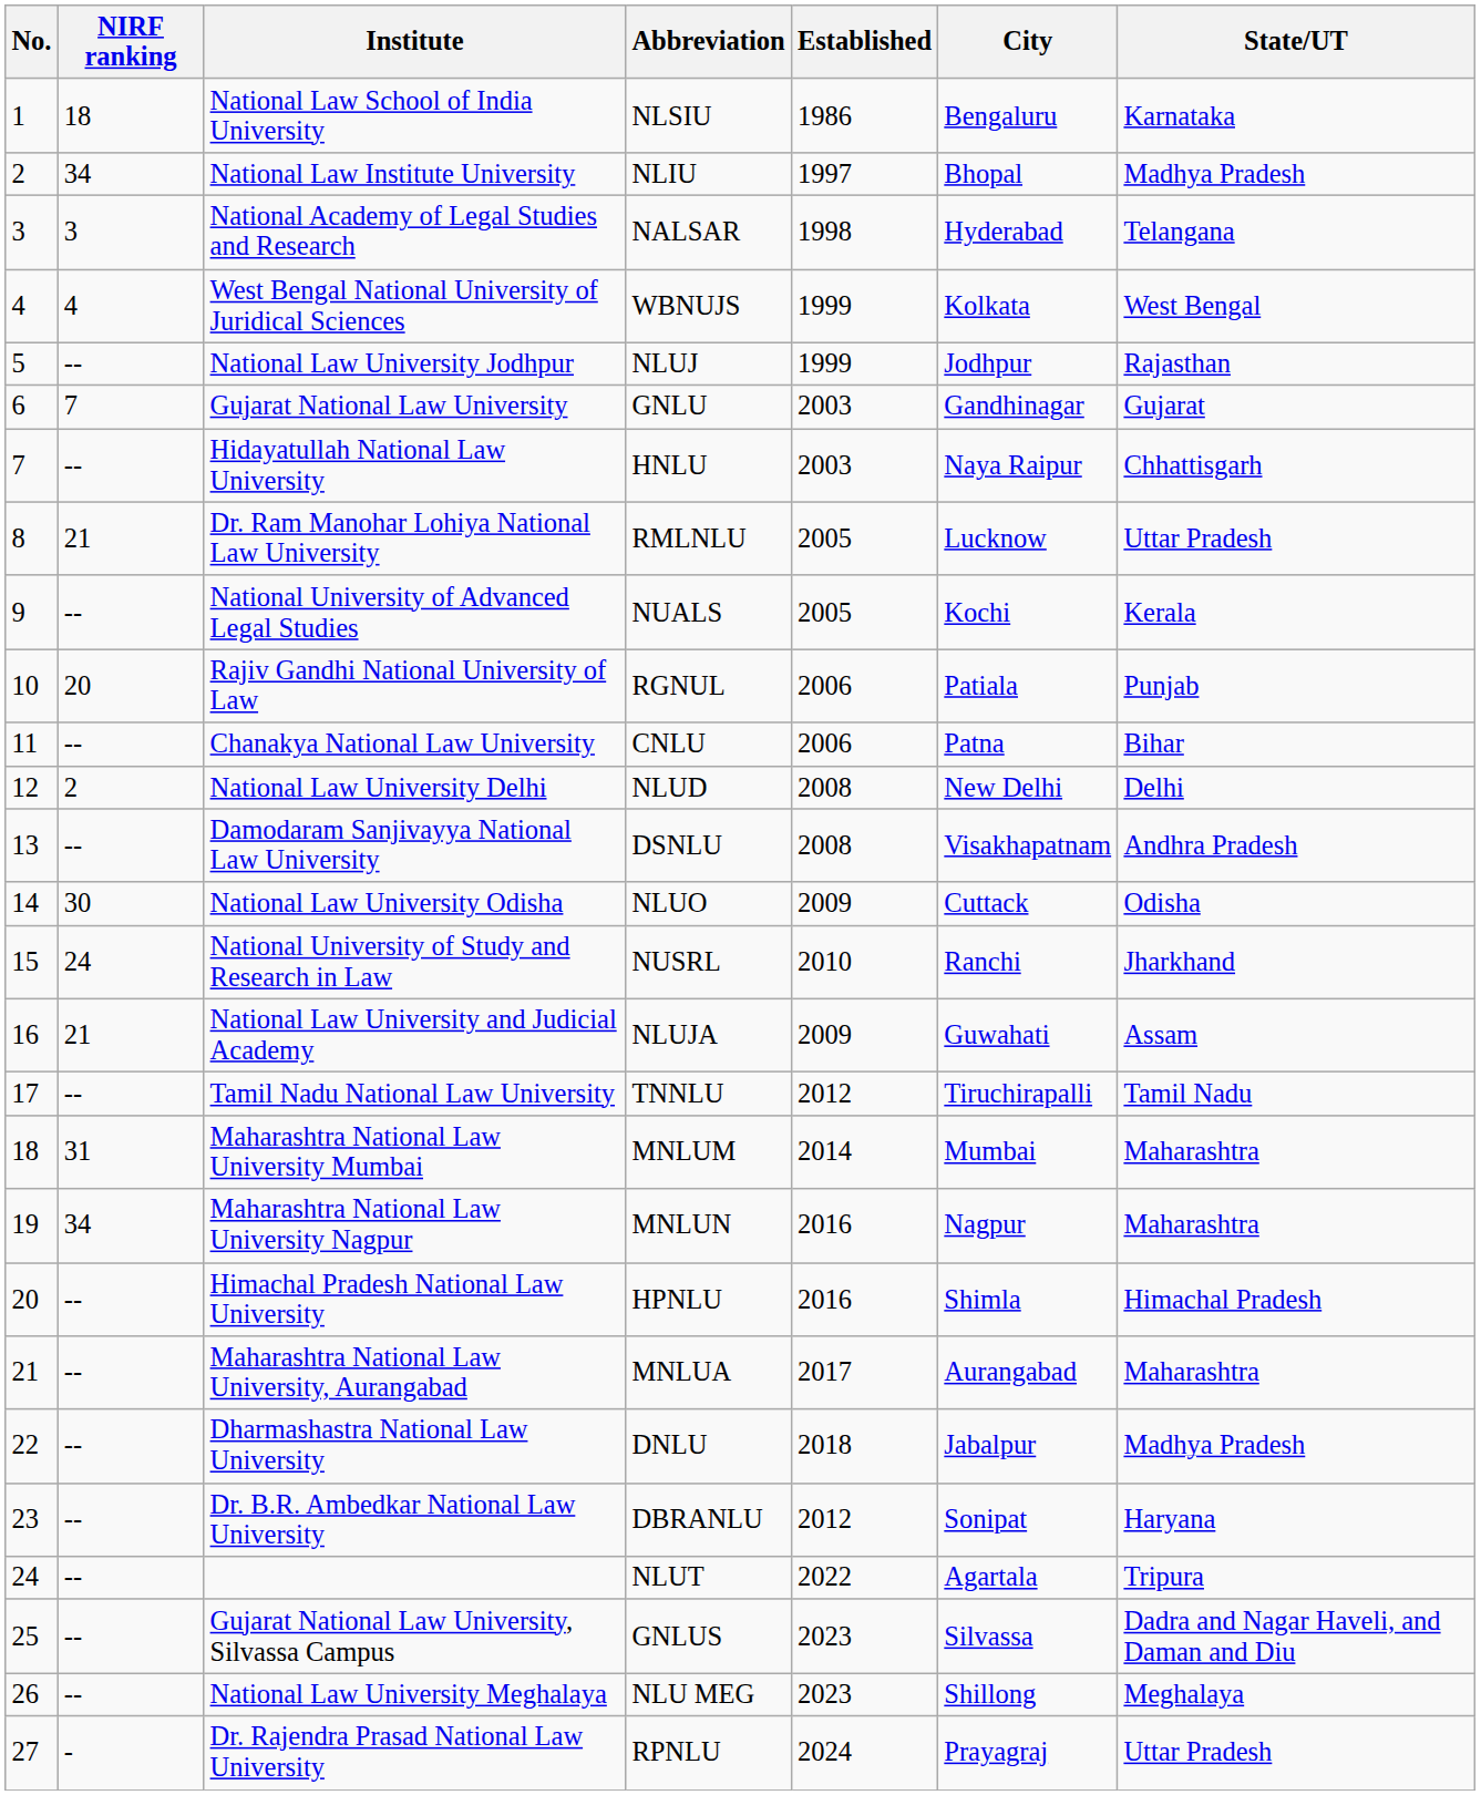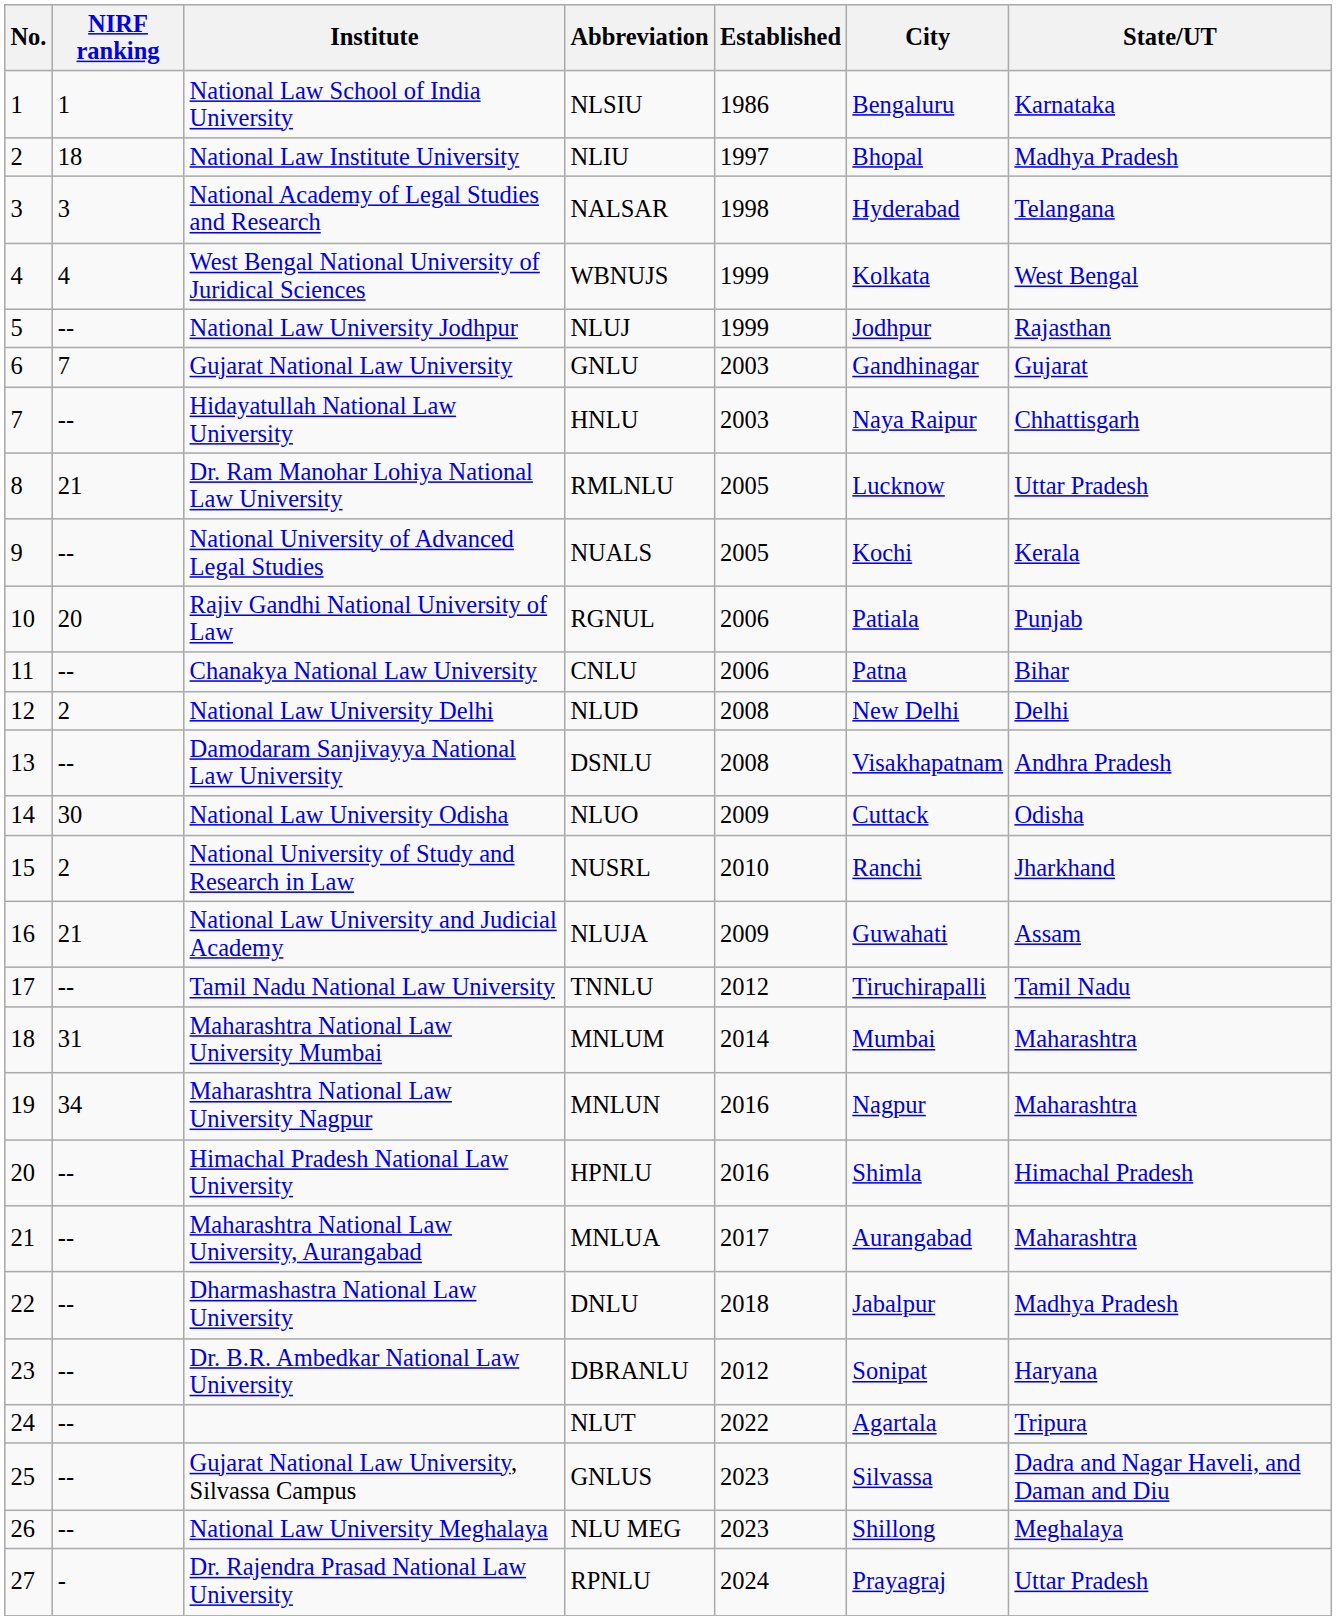National Law School of India University | NIRF ranking: 18 -> 1
National Law Institute University | NIRF ranking: 34 -> 18
National University of Study and Research in Law | NIRF ranking: 24 -> 2
